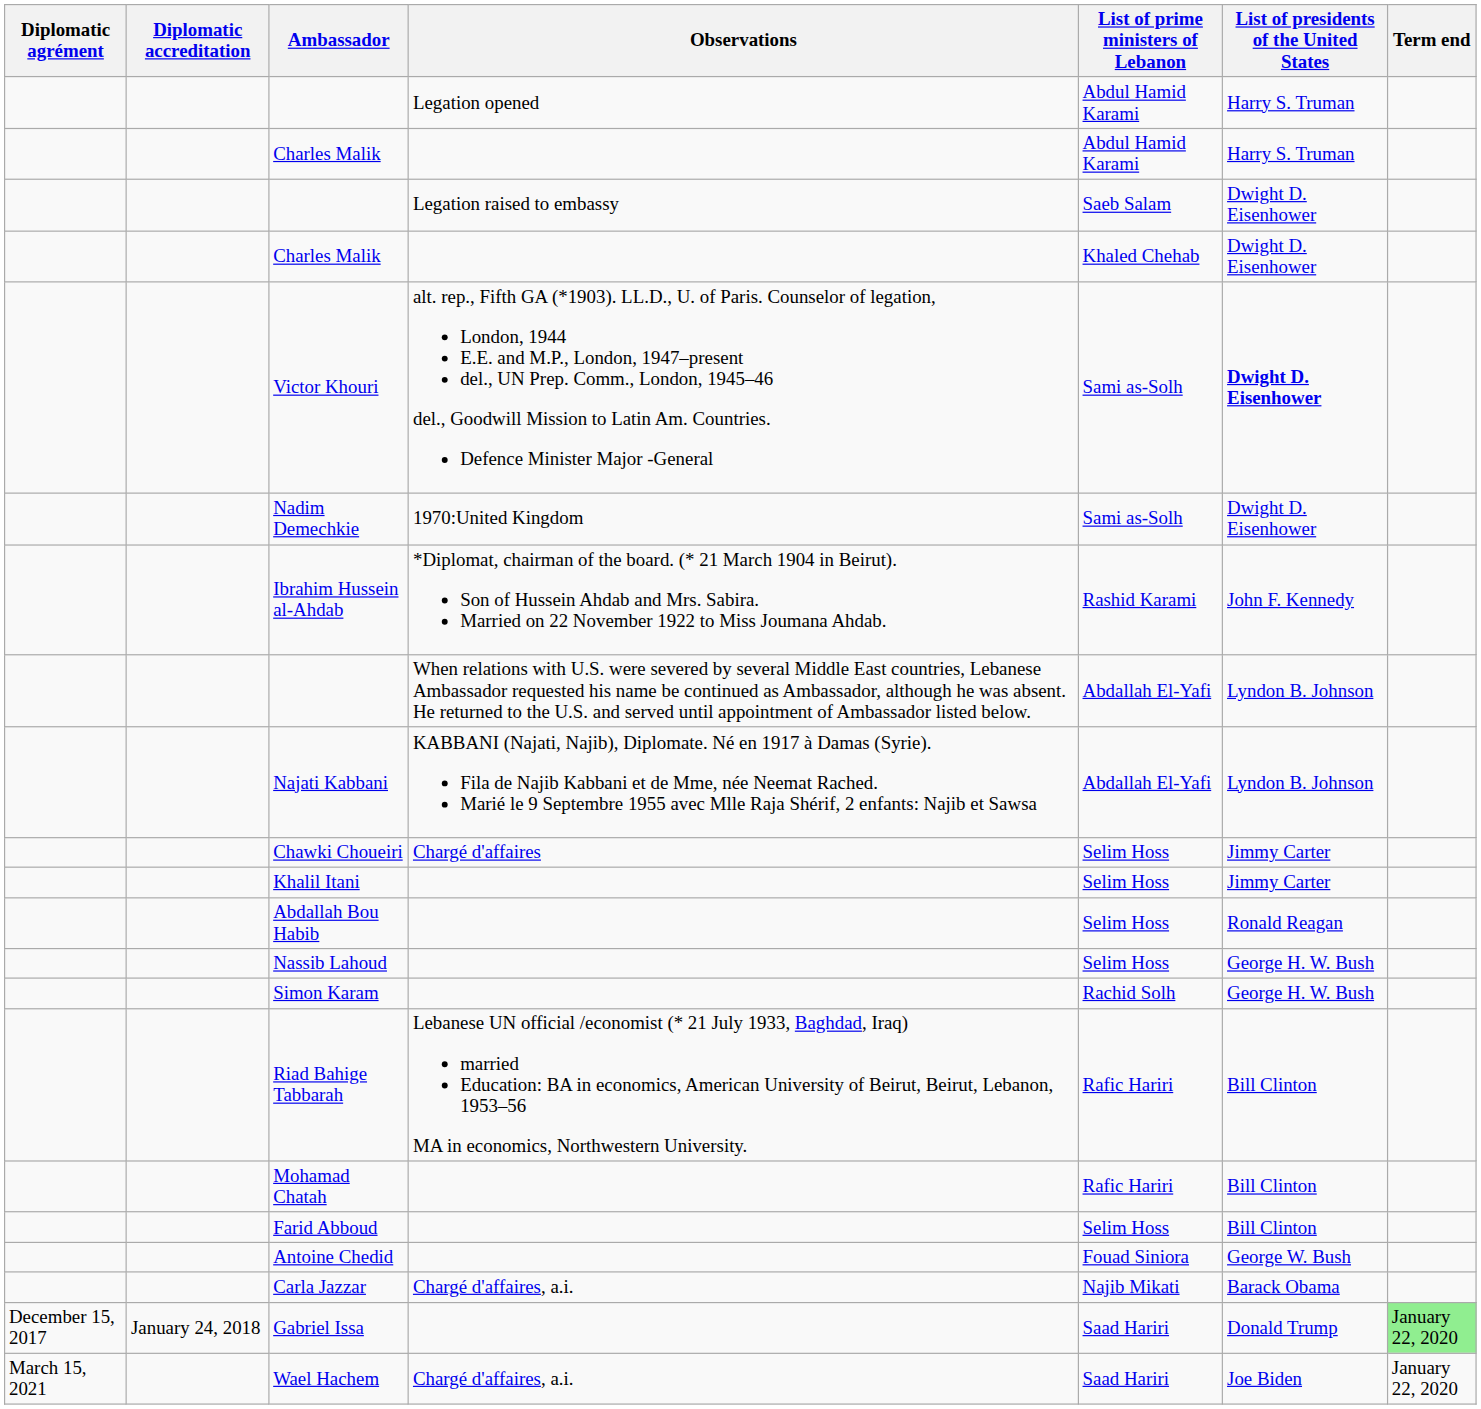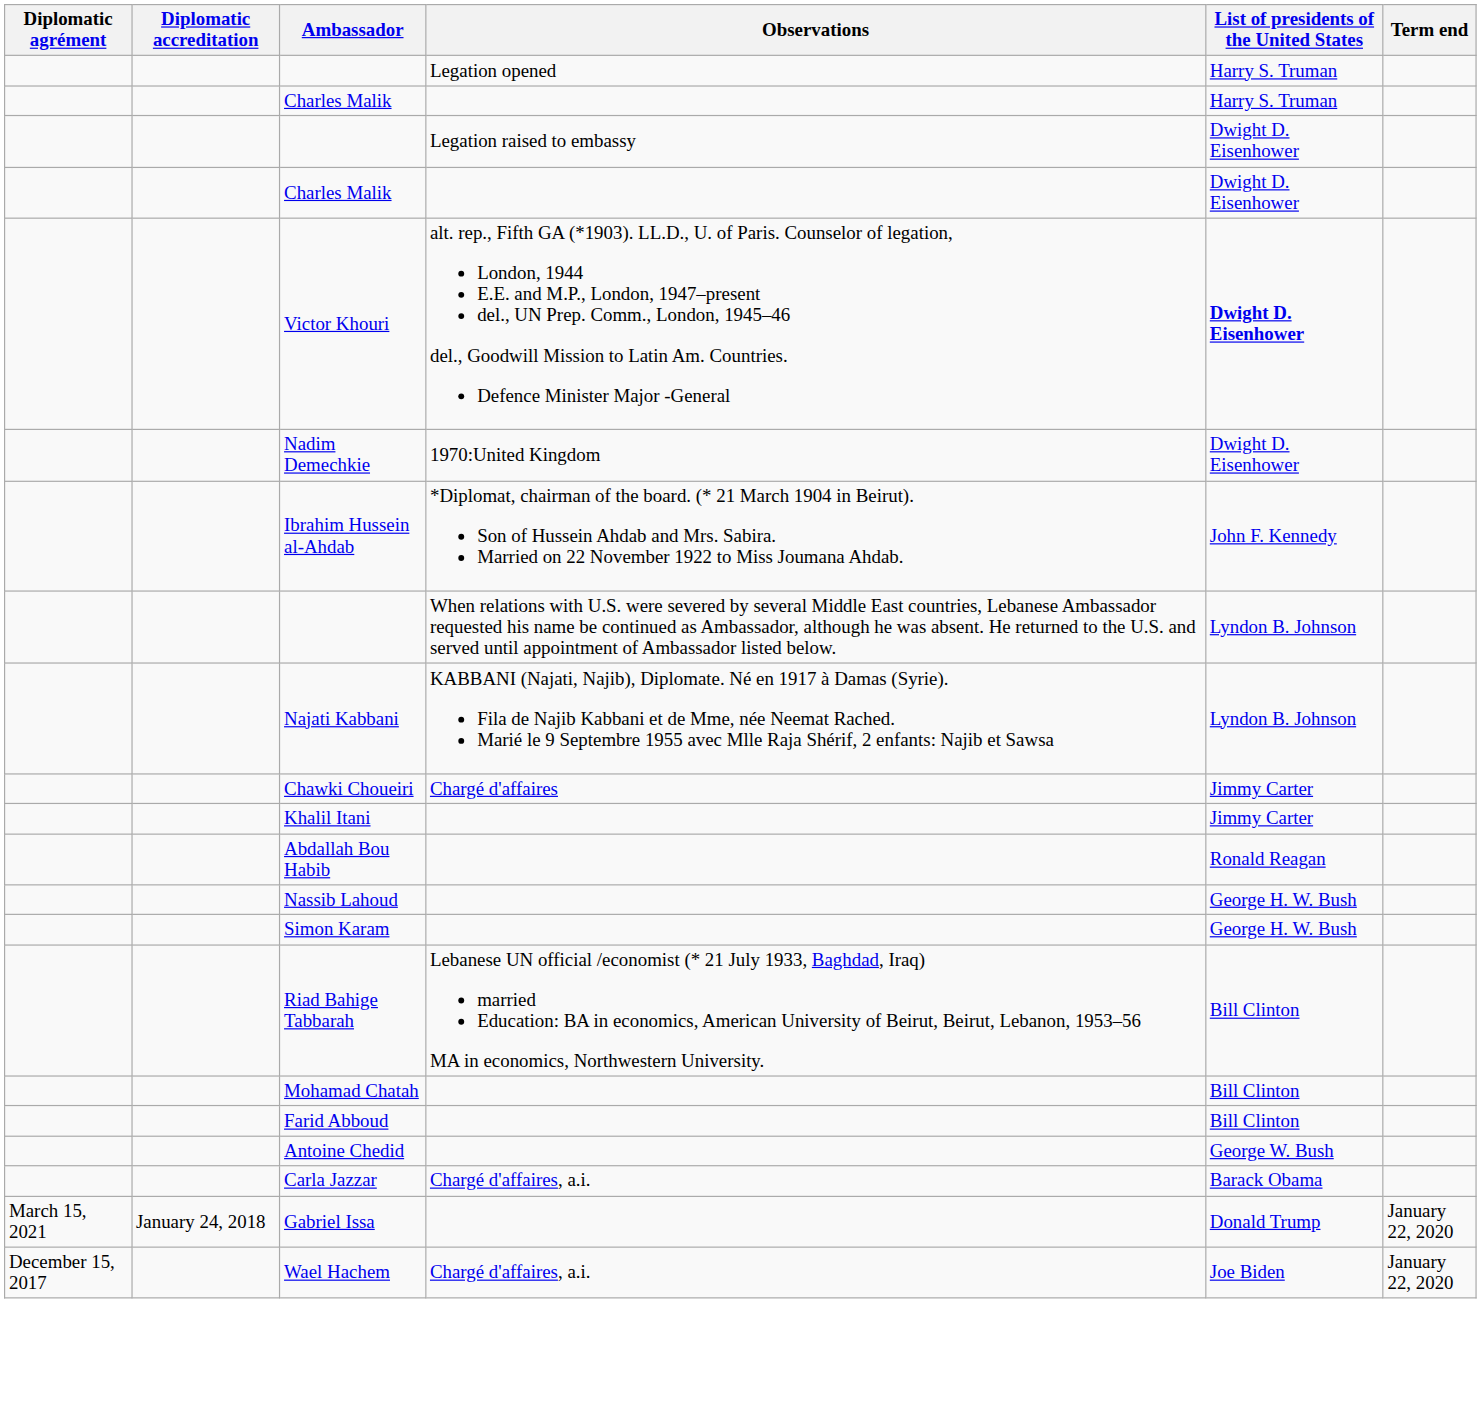- column: List of prime ministers of Lebanon | Abdul Hamid Karami | Abdul Hamid Karami | Saeb Salam | Khaled Chehab | Sami as-Solh | Sami as-Solh | Rashid Karami | Abdallah El-Yafi | Abdallah El-Yafi | Selim Hoss | Selim Hoss | Selim Hoss | Selim Hoss | Rachid Solh | Rafic Hariri | Rafic Hariri | Selim Hoss | Fouad Siniora | Najib Mikati | Saad Hariri | Saad Hariri
Gabriel Issa | Diplomatic agrément: December 15, 2017 -> March 15, 2021
Gabriel Issa | Term end: lightgreen background -> no background
Wael Hachem | Diplomatic agrément: March 15, 2021 -> December 15, 2017
